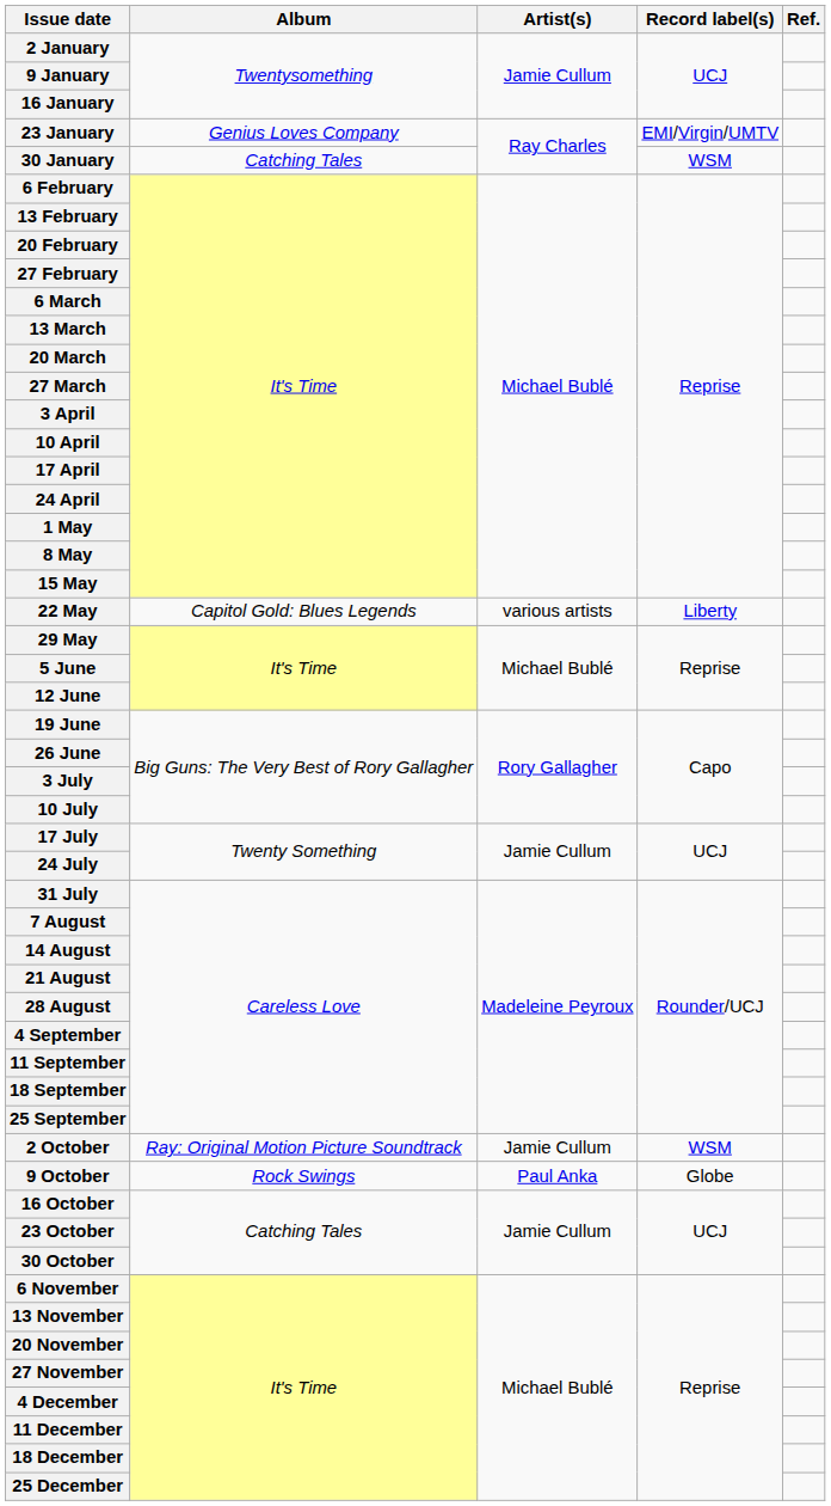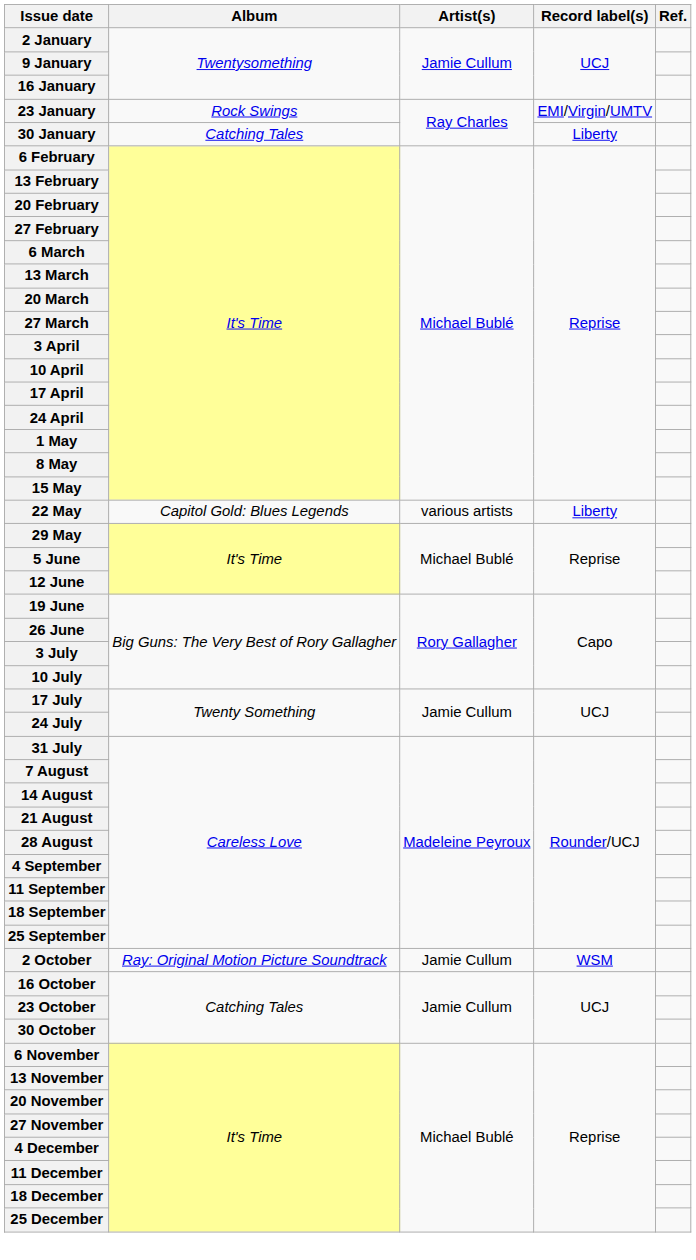23 January | Album: Genius Loves Company -> Rock Swings
30 January | Record label(s): WSM -> Liberty
- row: 9 October | Rock Swings | Paul Anka | Globe
